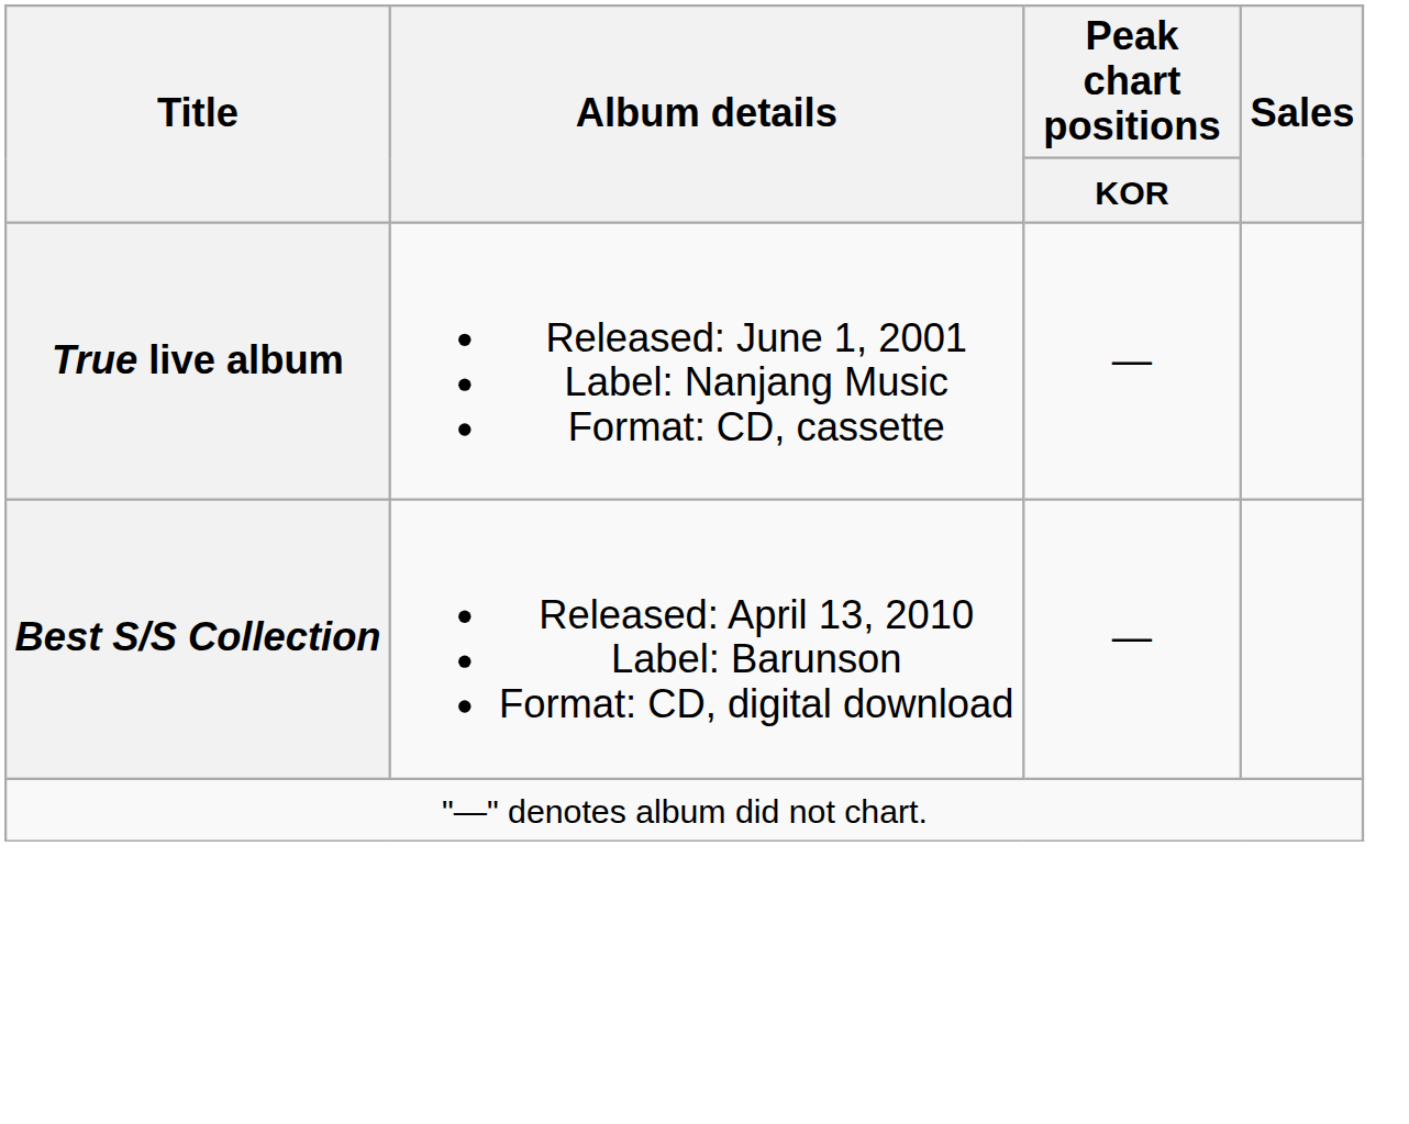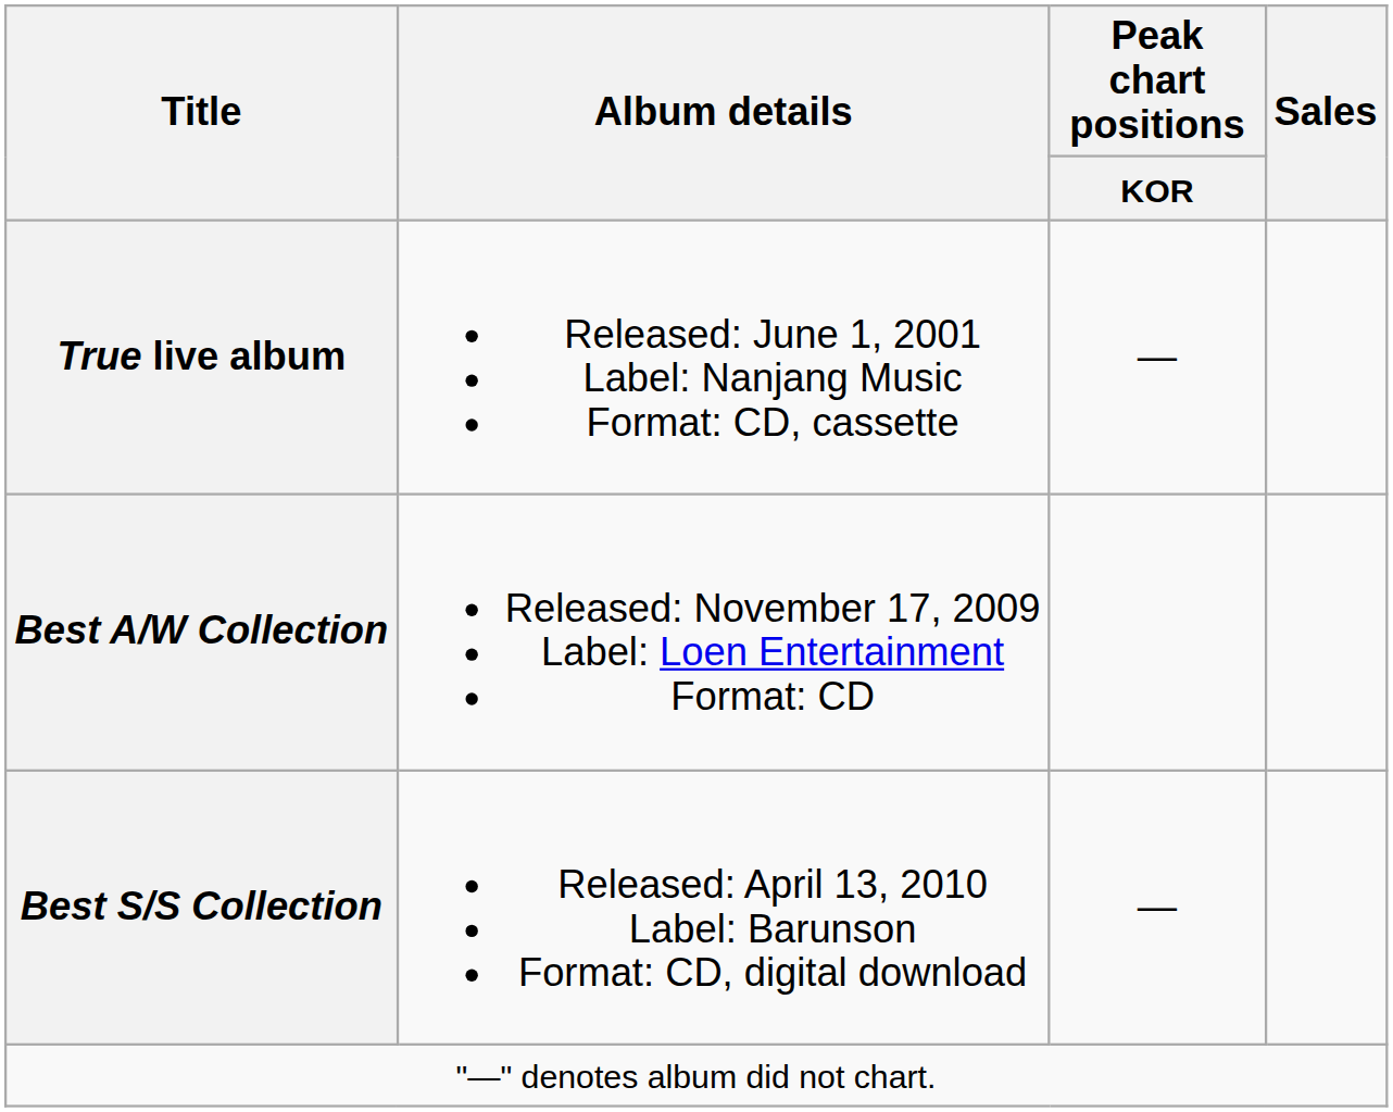+ row: Best A/W Collection | Released: November 17, 2009 Label: Loen Entertainment Format: CD
